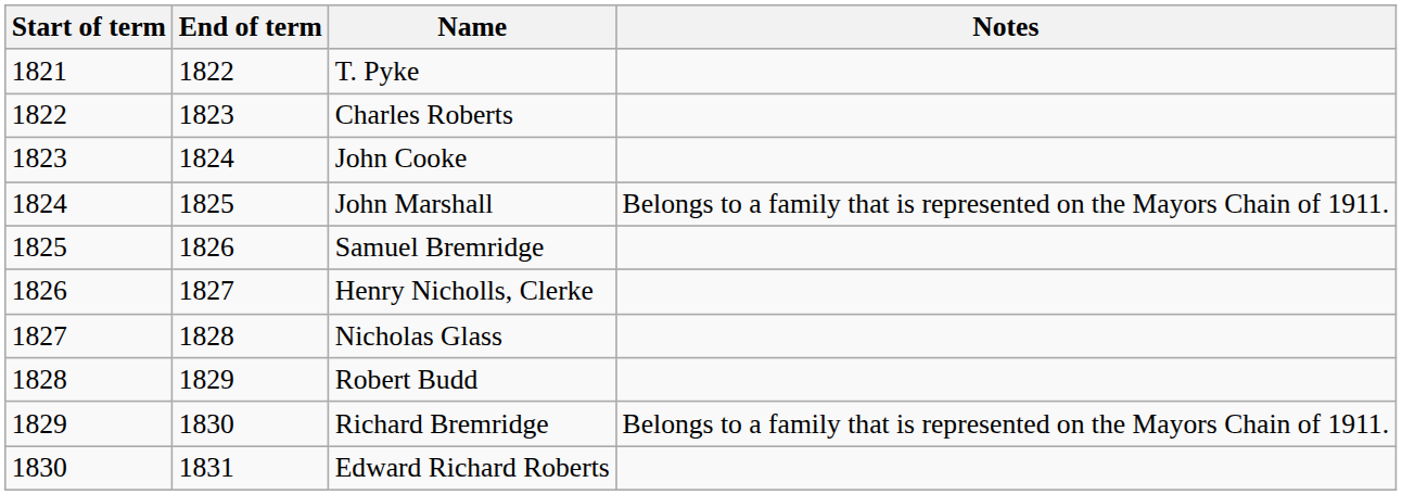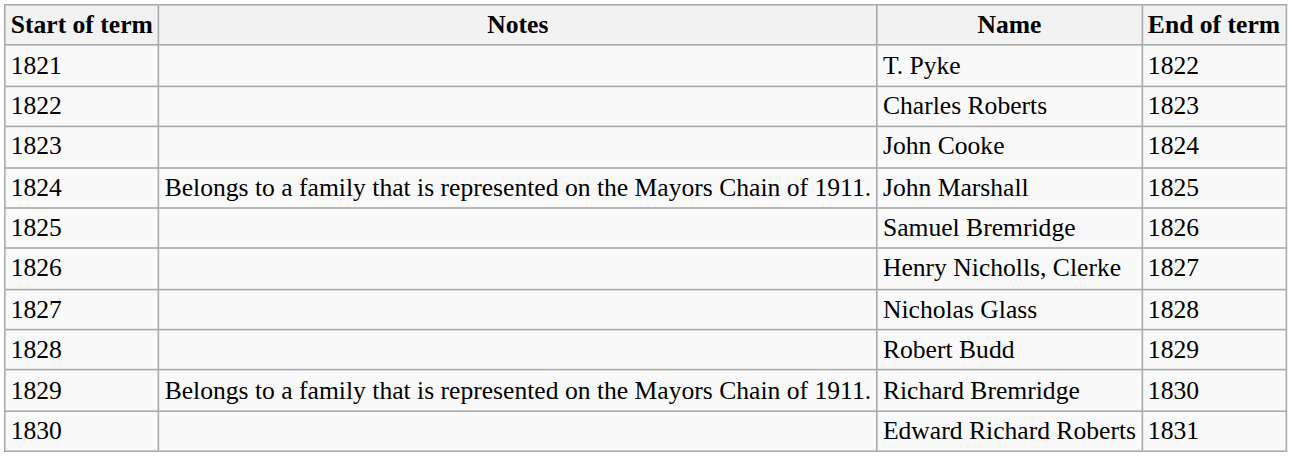columns swapped: End of term <-> Notes
